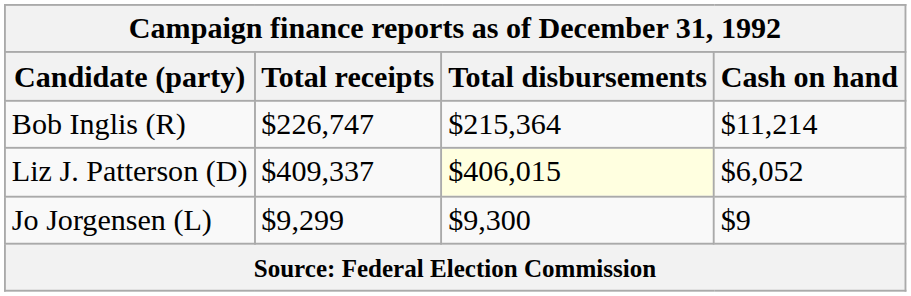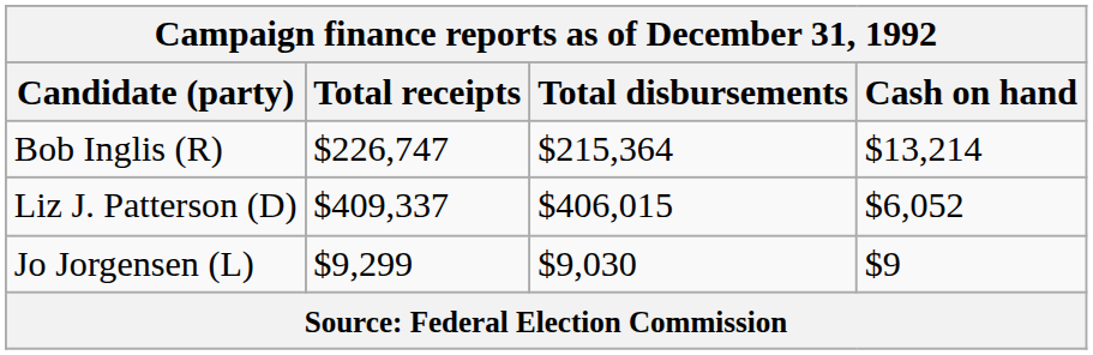Bob Inglis (R) | Cash on hand: $11,214 -> $13,214
Liz J. Patterson (D) | Total disbursements: lightyellow background -> no background
Jo Jorgensen (L) | Total disbursements: $9,300 -> $9,030
